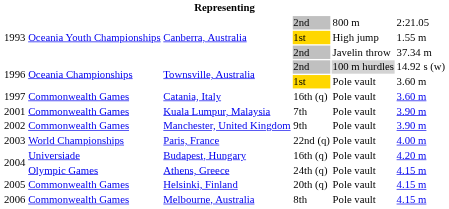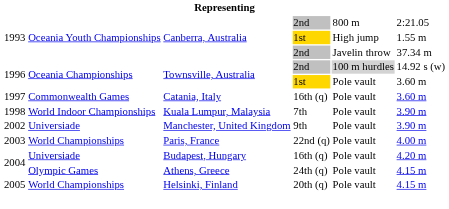Kuala Lumpur, Malaysia | column 1: 2001 -> 1998
Kuala Lumpur, Malaysia | column 2: Commonwealth Games -> World Indoor Championships
Manchester, United Kingdom | column 2: Commonwealth Games -> Universiade
Helsinki, Finland | column 2: Commonwealth Games -> World Championships
- row: 2006 | Commonwealth Games | Melbourne, Australia | 8th | Pole vault | 4.15 m
